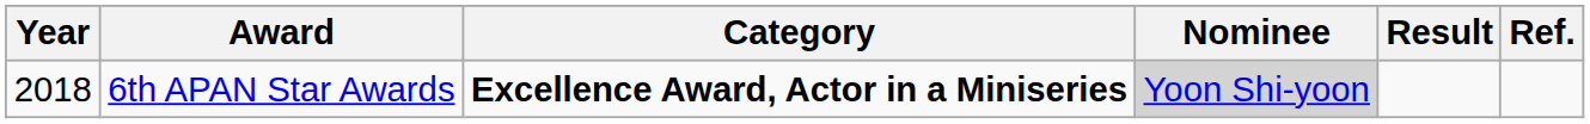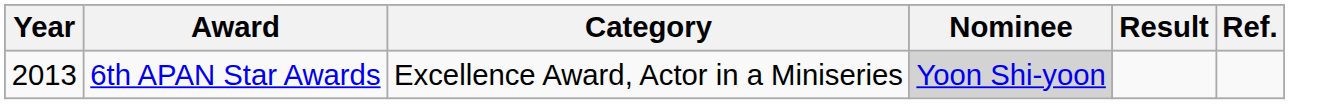6th APAN Star Awards | Year: 2018 -> 2013
6th APAN Star Awards | Category: bold -> normal
